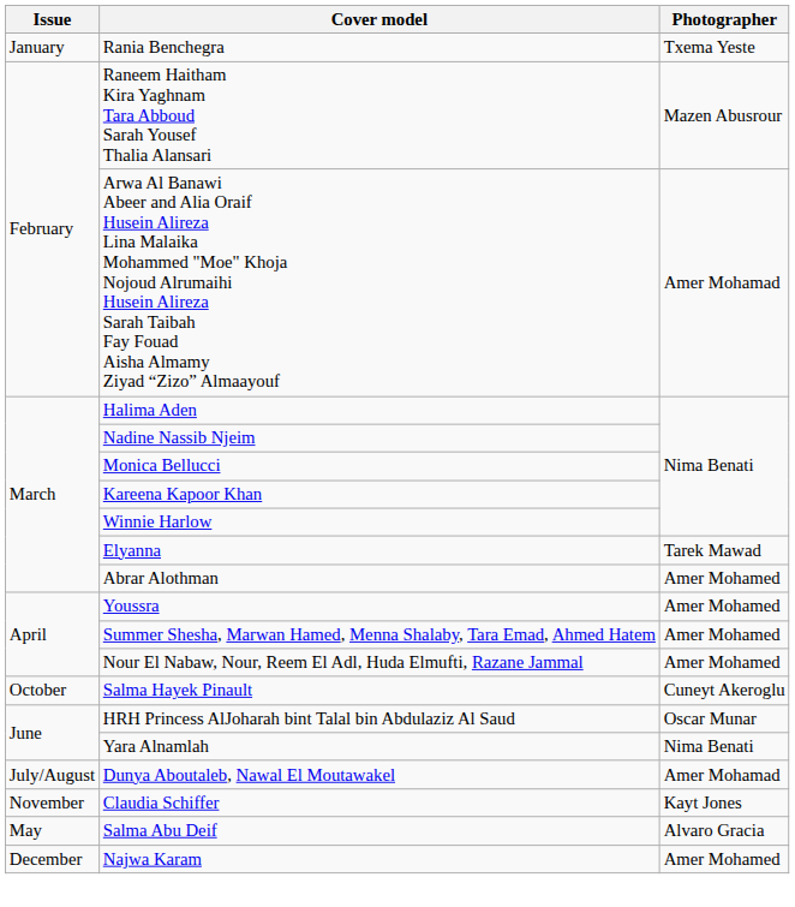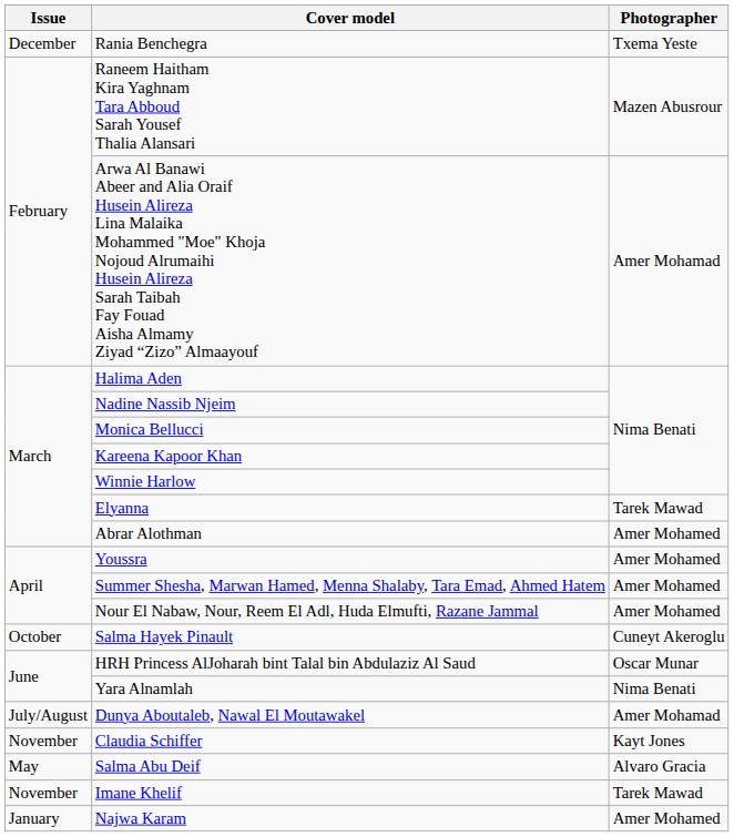Rania Benchegra | Issue: January -> December
+ row: November | Imane Khelif | Tarek Mawad
Najwa Karam | Issue: December -> January
